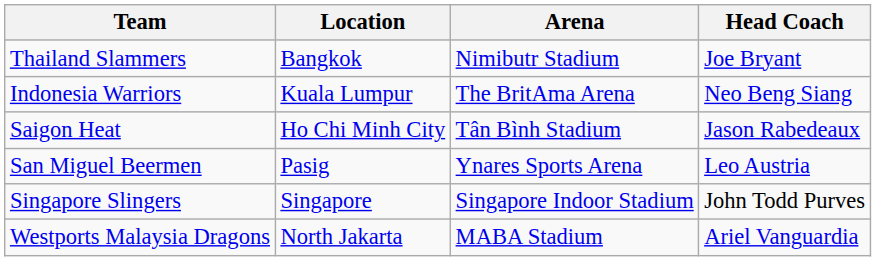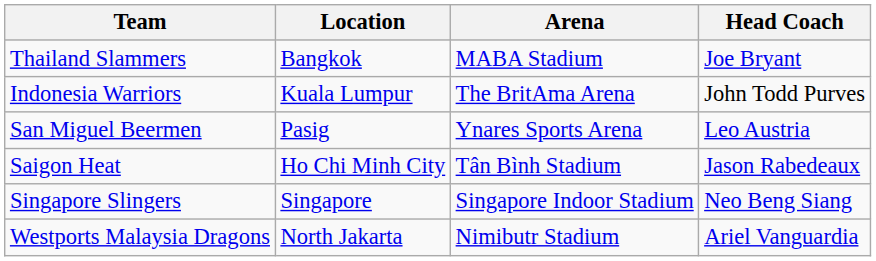Thailand Slammers | Arena: Nimibutr Stadium -> MABA Stadium
Indonesia Warriors | Head Coach: Neo Beng Siang -> John Todd Purves
rows swapped: Saigon Heat <-> San Miguel Beermen
Singapore Slingers | Head Coach: John Todd Purves -> Neo Beng Siang
Westports Malaysia Dragons | Arena: MABA Stadium -> Nimibutr Stadium
